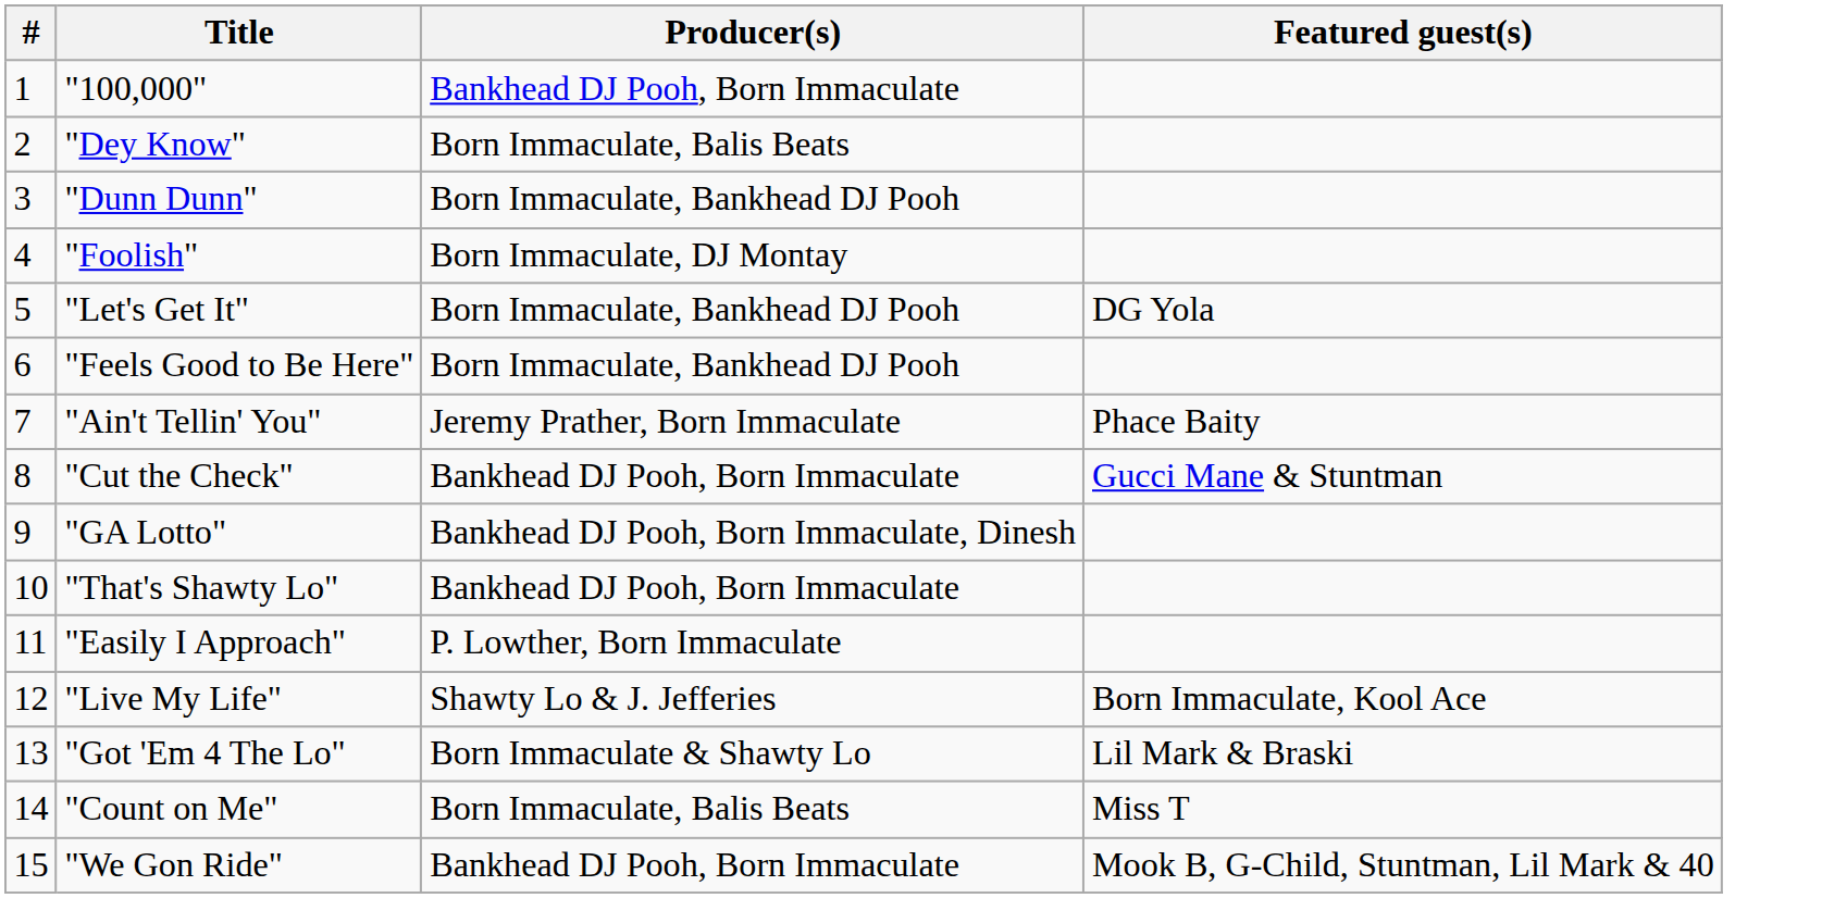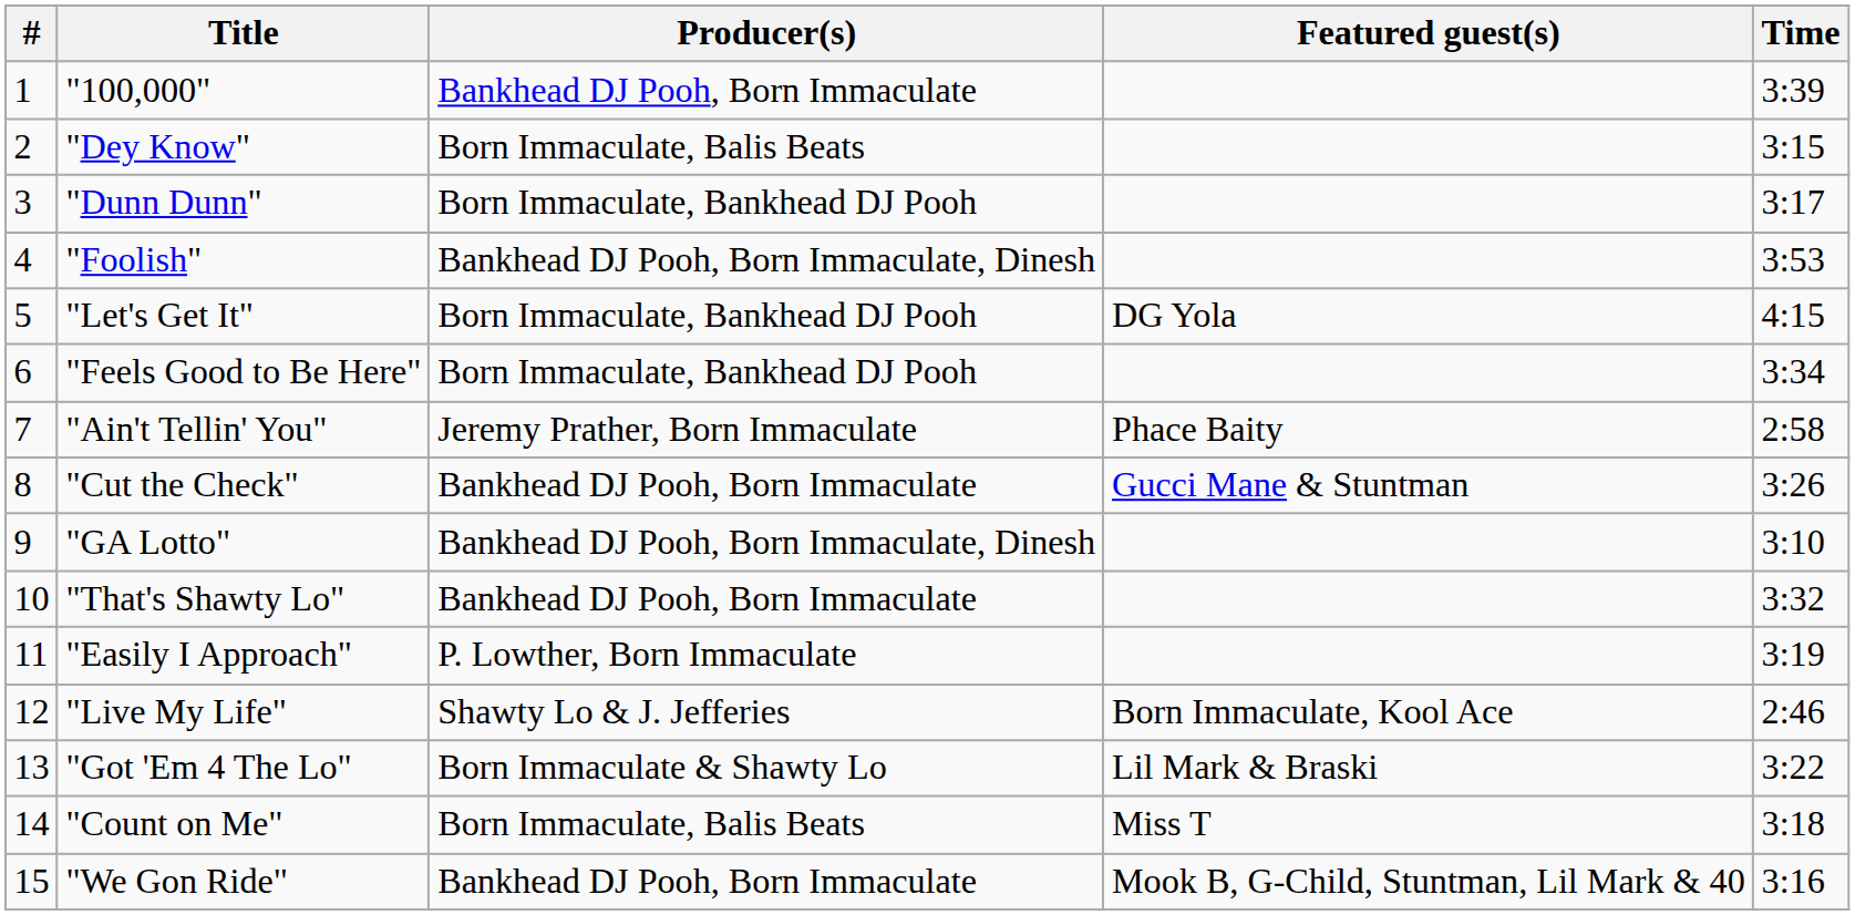+ column: Time | 3:39 | 3:15 | 3:17 | 3:53 | 4:15 | 3:34 | 2:58 | 3:26 | 3:10 | 3:32 | 3:19 | 2:46 | 3:22 | 3:18 | 3:16
"Foolish" | Producer(s): Born Immaculate, DJ Montay -> Bankhead DJ Pooh, Born Immaculate, Dinesh
